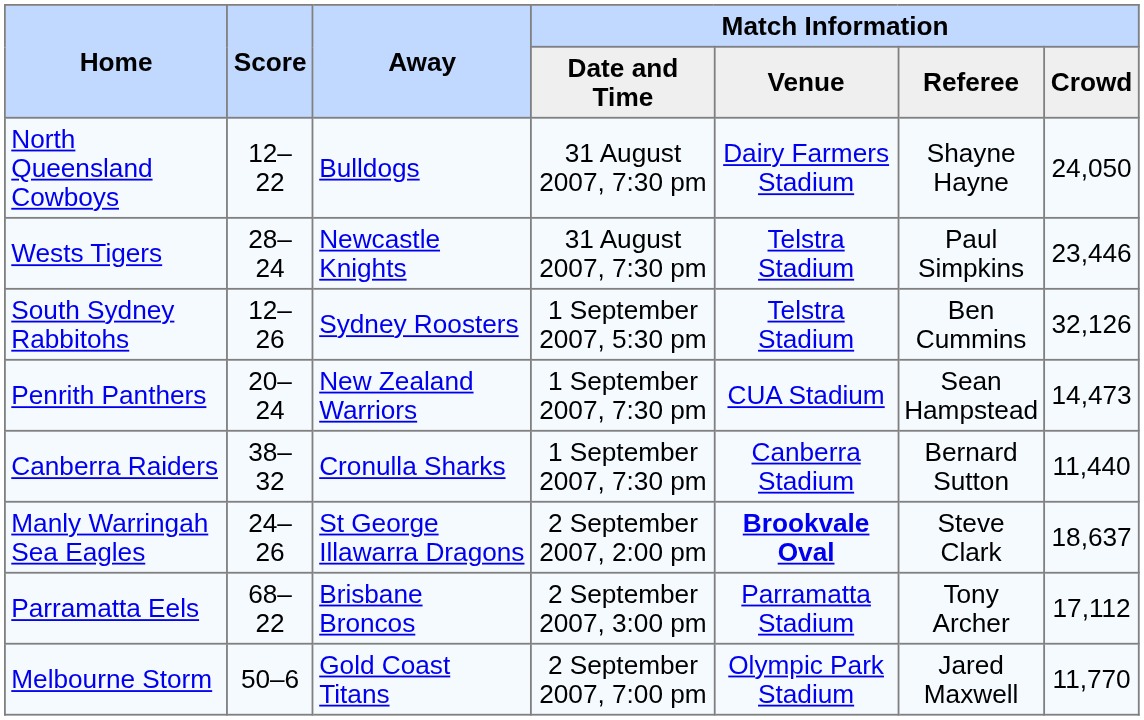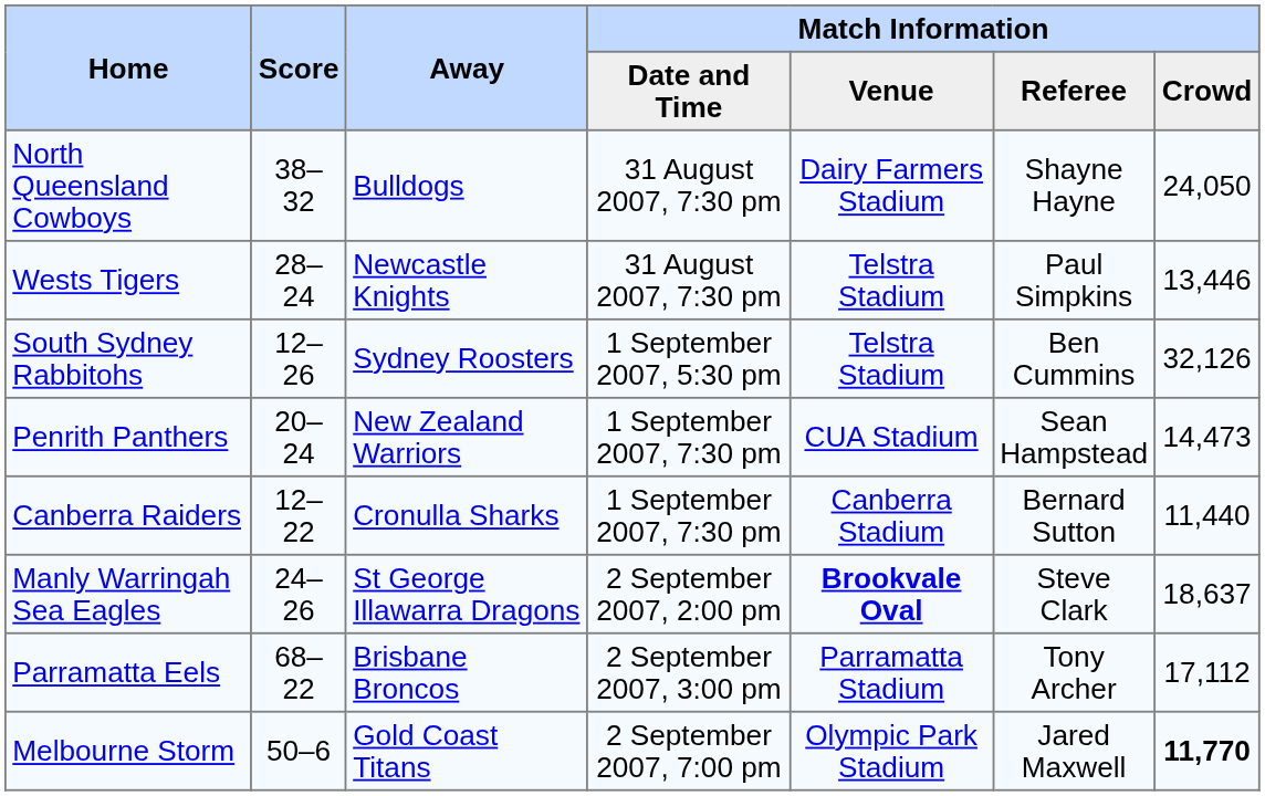North Queensland Cowboys | Score: 12–22 -> 38–32
Wests Tigers | Match Information / Crowd: 23,446 -> 13,446
Canberra Raiders | Score: 38–32 -> 12–22
Melbourne Storm | Match Information / Crowd: normal -> bold
